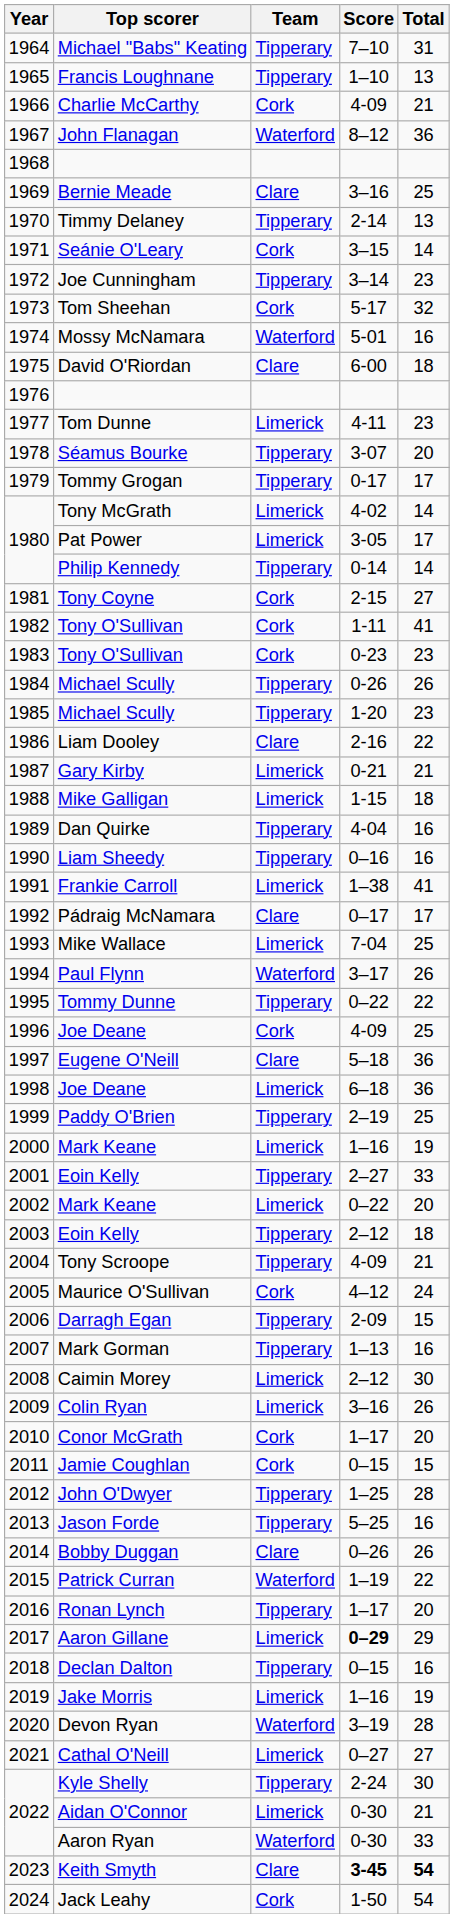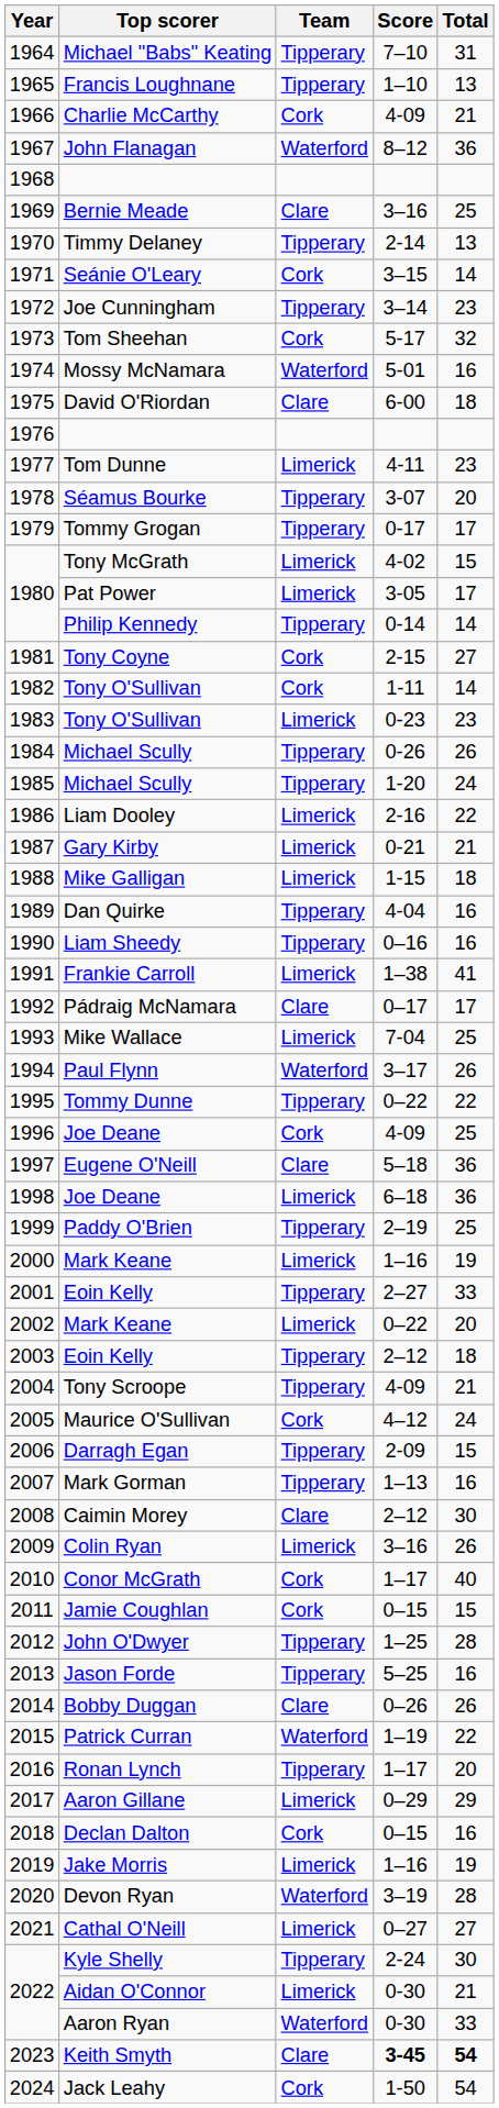Tony McGrath | Total: 14 -> 15
1982 / Tony O'Sullivan | Total: 41 -> 14
1983 / Tony O'Sullivan | Team: Cork -> Limerick
1985 / Michael Scully | Total: 23 -> 24
Liam Dooley | Team: Clare -> Limerick
Caimin Morey | Team: Limerick -> Clare
Conor McGrath | Total: 20 -> 40
Aaron Gillane | Score: bold -> normal
Declan Dalton | Team: Tipperary -> Cork
